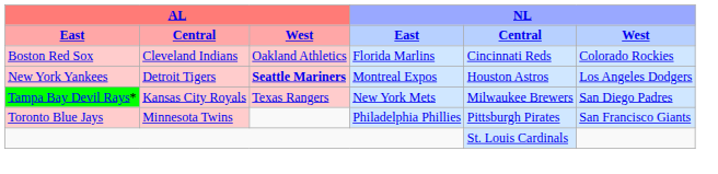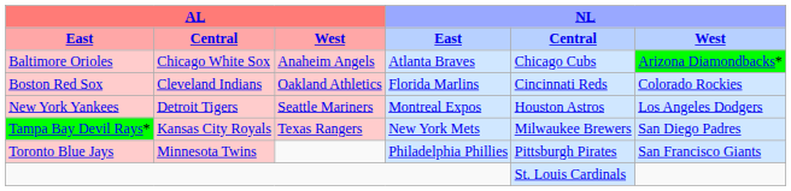+ row: Baltimore Orioles | Chicago White Sox | Anaheim Angels | Atlanta Braves | Chicago Cubs | Arizona Diamondbacks*
New York Yankees | AL / West: bold -> normal
